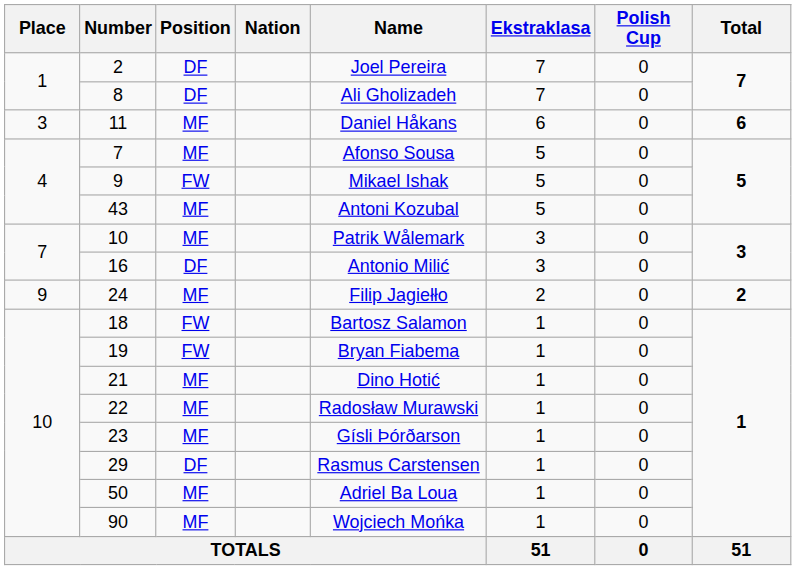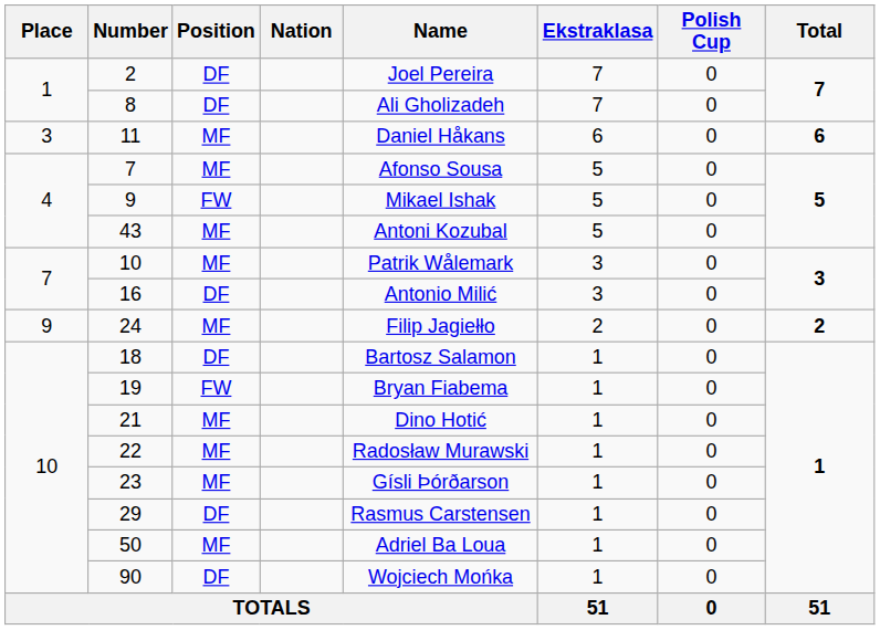18 | Position: FW -> DF
90 | Position: MF -> DF
